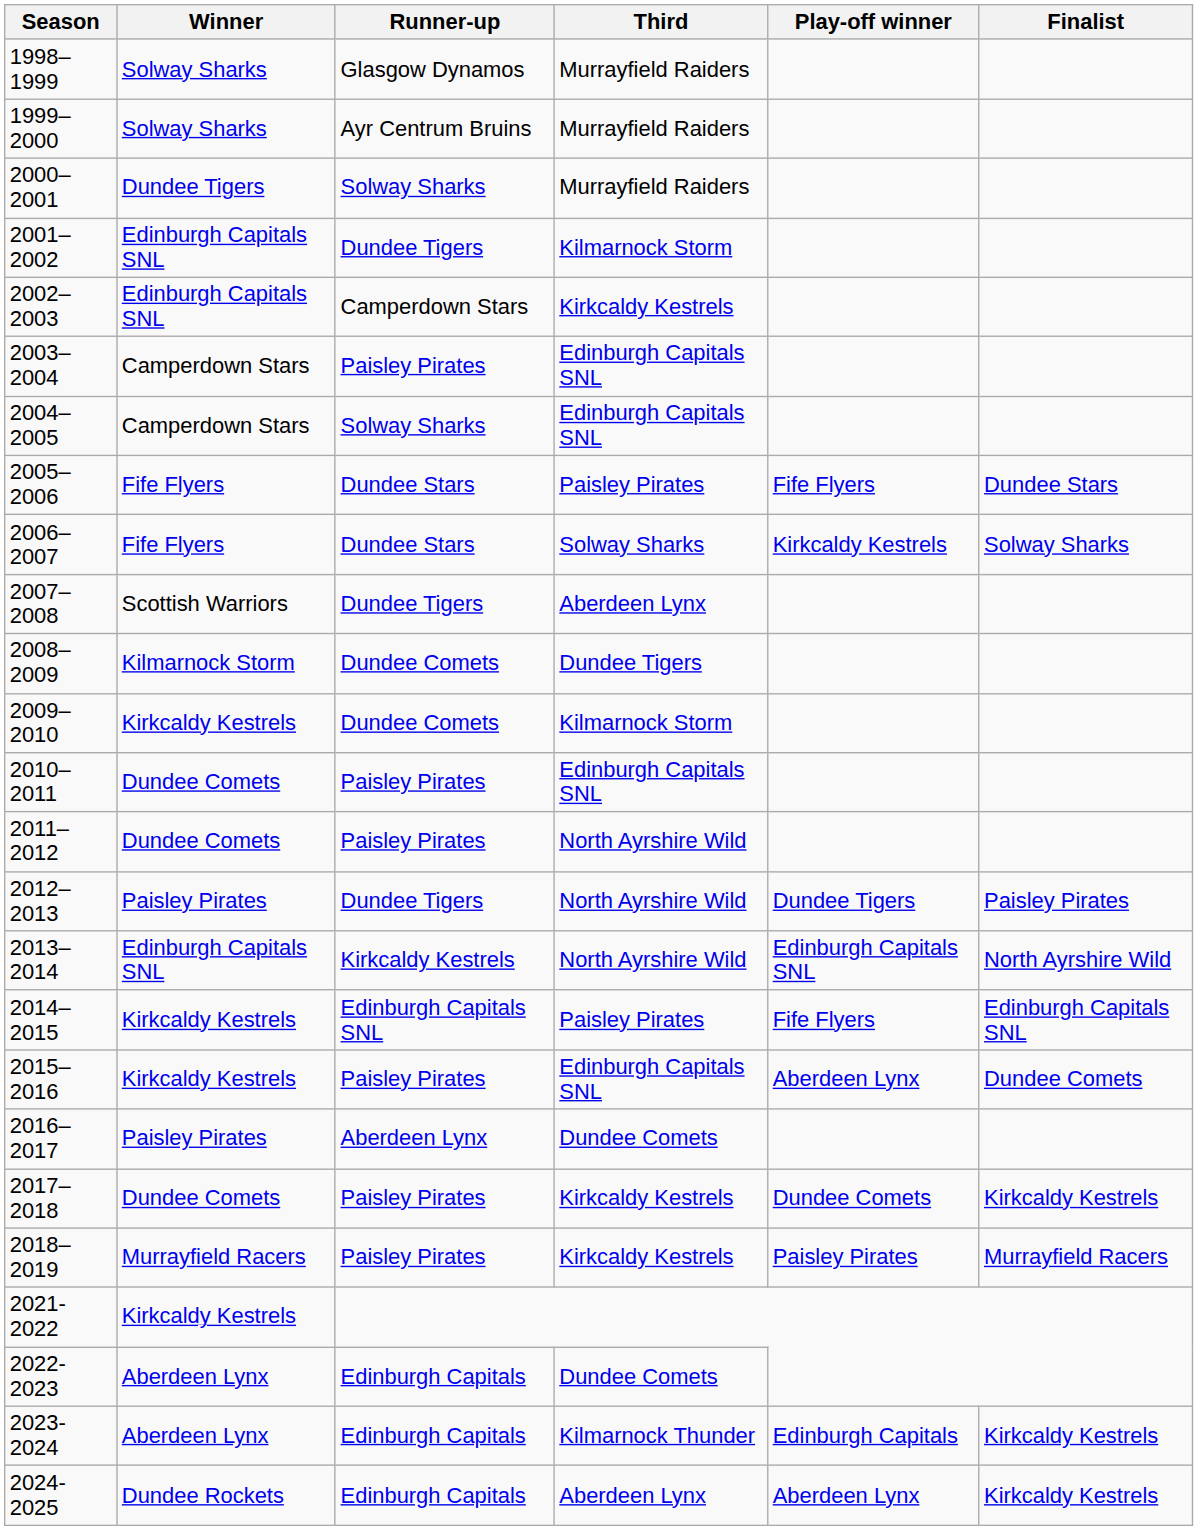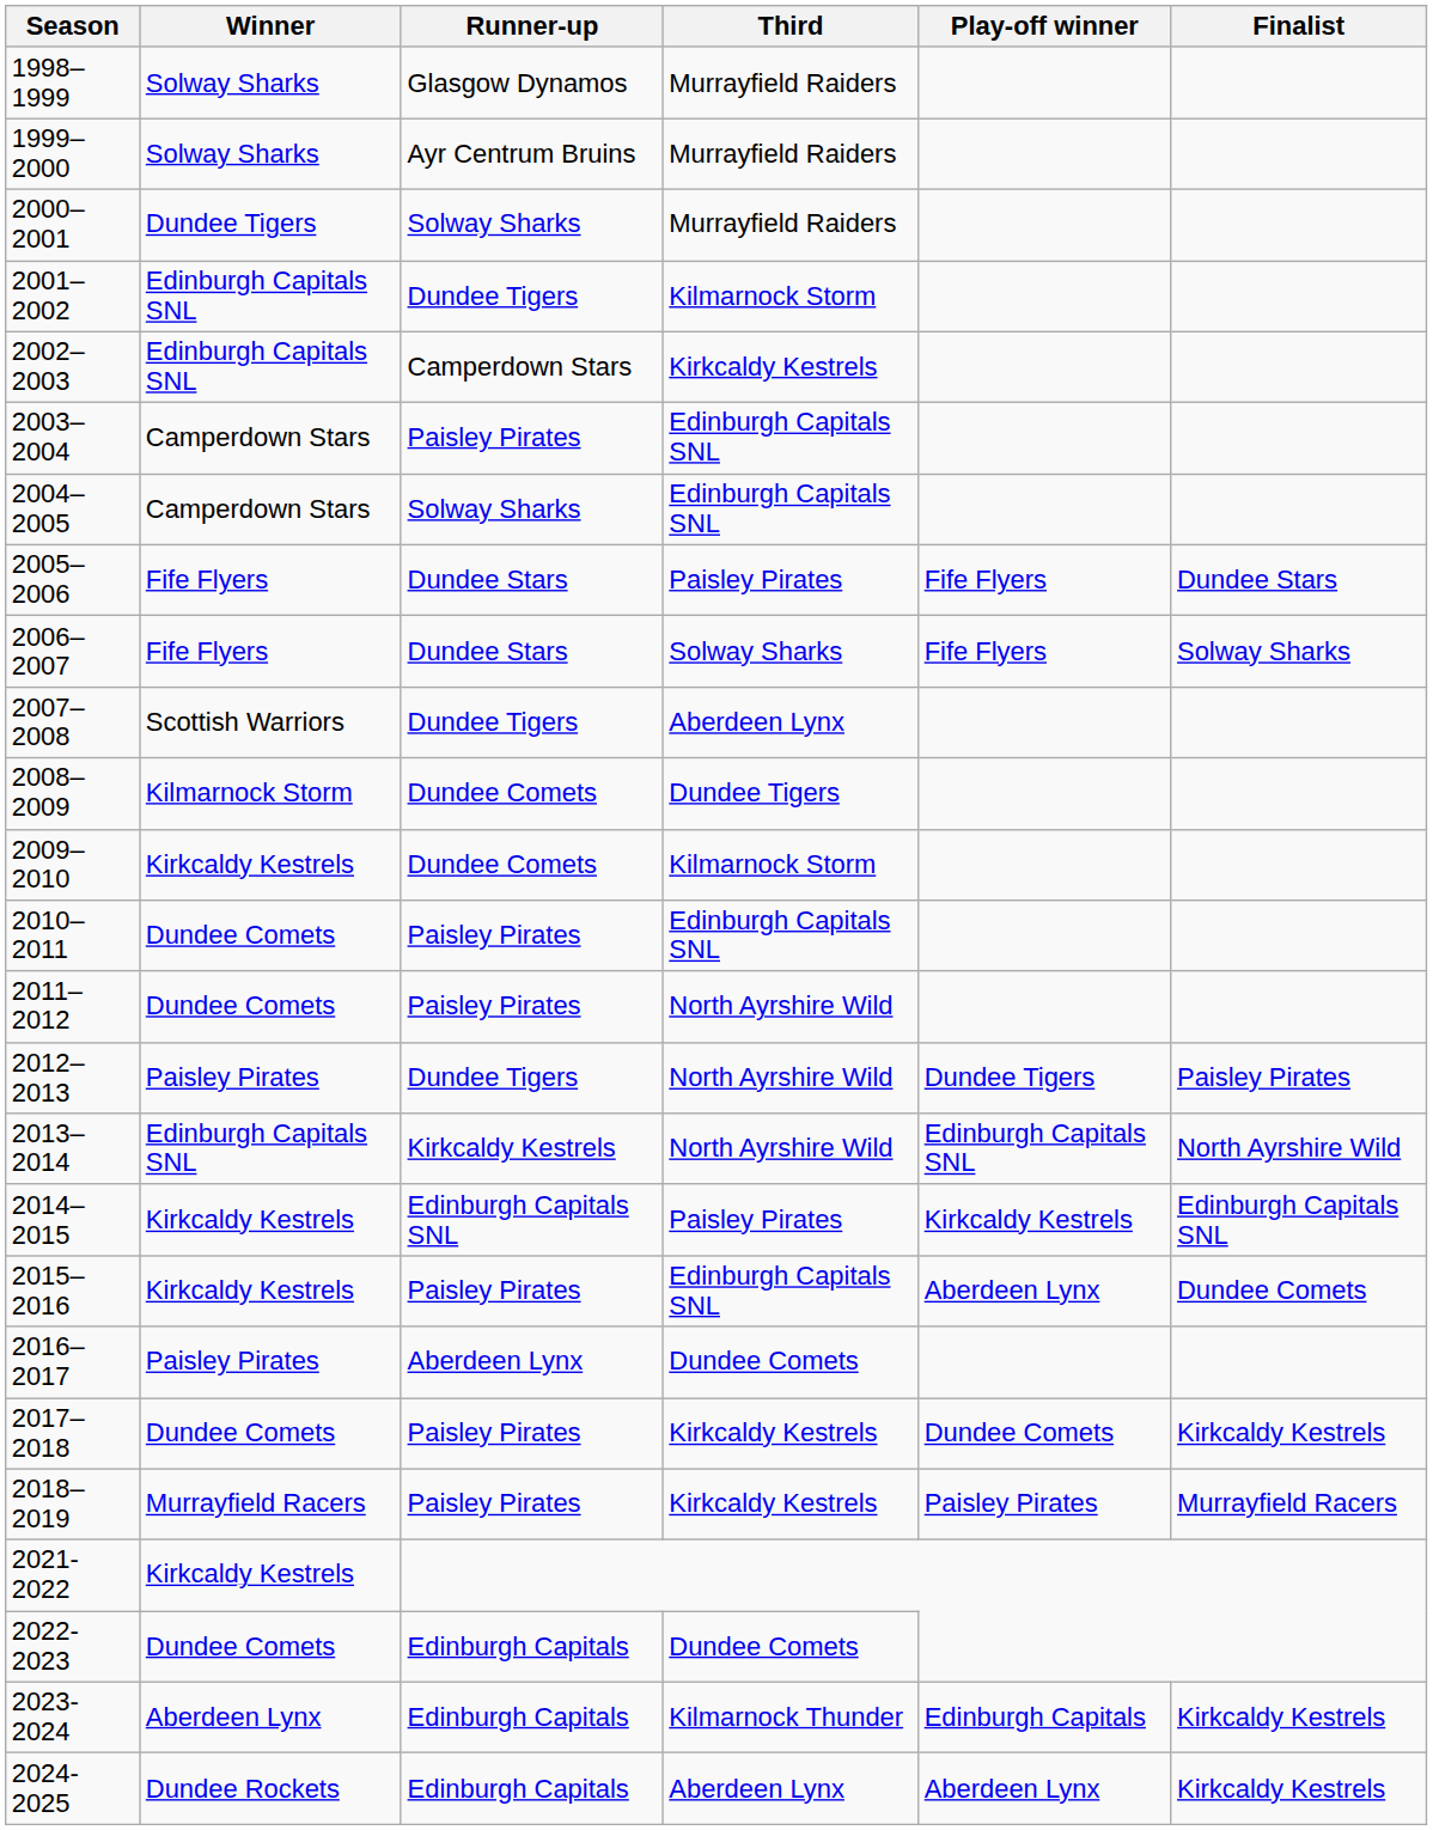2006–2007 | Play-off winner: Kirkcaldy Kestrels -> Fife Flyers
2014–2015 | Play-off winner: Fife Flyers -> Kirkcaldy Kestrels
2022-2023 | Winner: Aberdeen Lynx -> Dundee Comets
